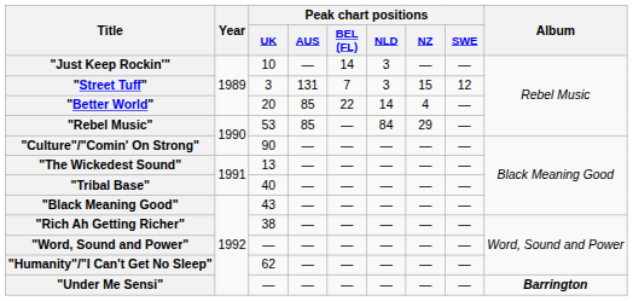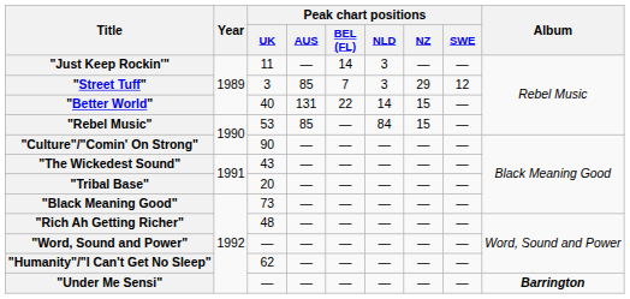"Just Keep Rockin'" | Peak chart positions / UK: 10 -> 11
"Street Tuff" | Peak chart positions / AUS: 131 -> 85
"Street Tuff" | Peak chart positions / NZ: 15 -> 29
"Better World" | Peak chart positions / UK: 20 -> 40
"Better World" | Peak chart positions / AUS: 85 -> 131
"Better World" | Peak chart positions / NZ: 4 -> 15
"Rebel Music" | Peak chart positions / NZ: 29 -> 15
"The Wickedest Sound" | Peak chart positions / UK: 13 -> 43
"Tribal Base" | Peak chart positions / UK: 40 -> 20
"Black Meaning Good" | Peak chart positions / UK: 43 -> 73
"Rich Ah Getting Richer" | Peak chart positions / UK: 38 -> 48
